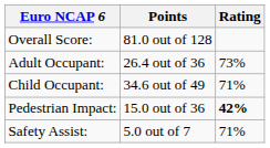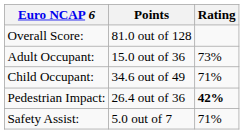Adult Occupant: | Points: 26.4 out of 36 -> 15.0 out of 36
Pedestrian Impact: | Points: 15.0 out of 36 -> 26.4 out of 36
